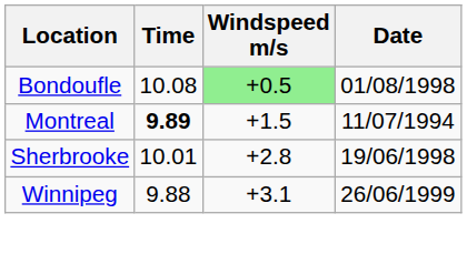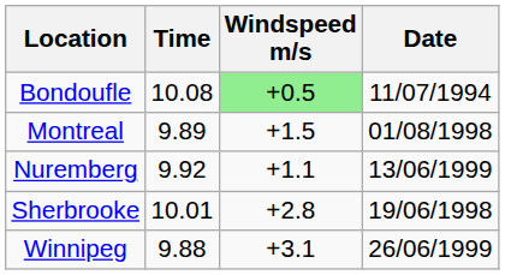Bondoufle | Date: 01/08/1998 -> 11/07/1994
Montreal | Time: bold -> normal
Montreal | Date: 11/07/1994 -> 01/08/1998
+ row: Nuremberg | 9.92 | +1.1 | 13/06/1999
